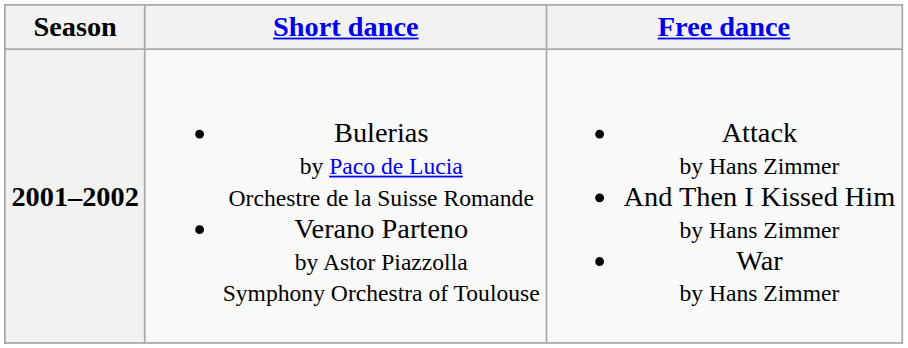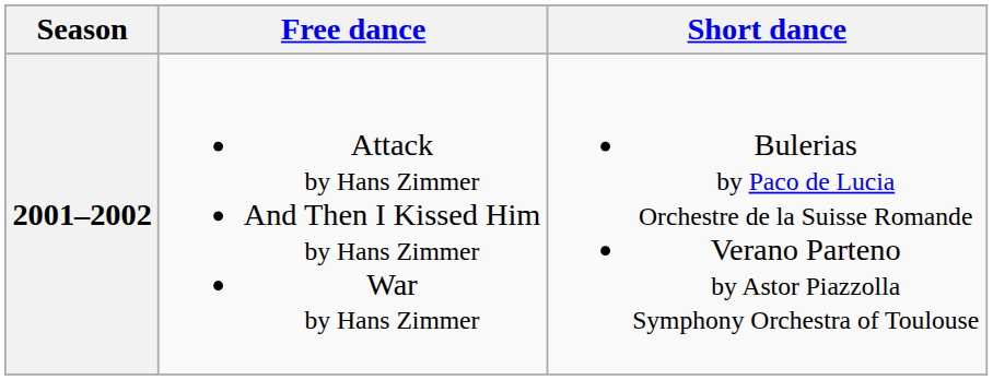columns swapped: Short dance <-> Free dance
